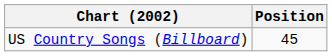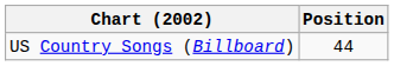US Country Songs (Billboard) | Position: 45 -> 44
